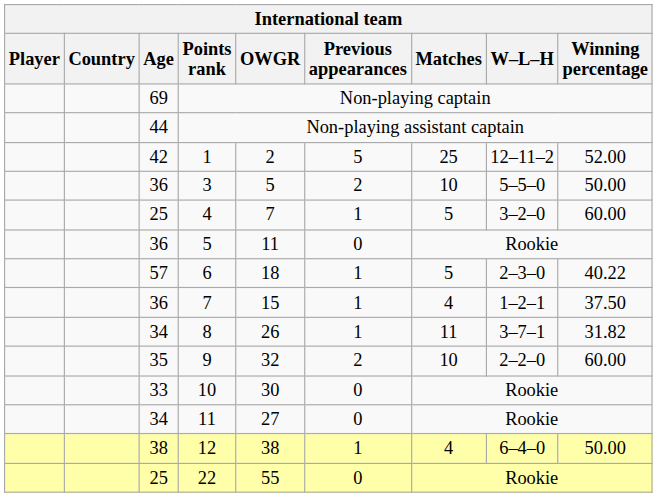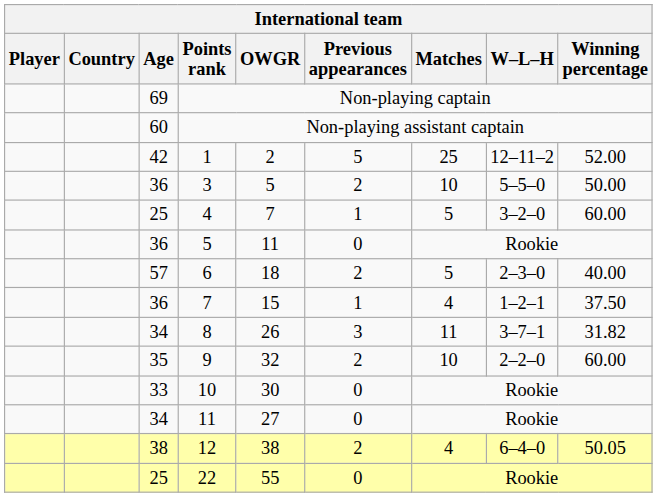Non-playing assistant captain | Age: 44 -> 60
6 | Previous appearances: 1 -> 2
6 | Winning percentage: 40.22 -> 40.00
8 | Previous appearances: 1 -> 3
12 | Previous appearances: 1 -> 2
12 | Winning percentage: 50.00 -> 50.05
